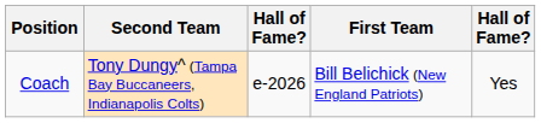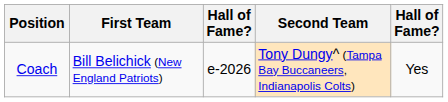columns swapped: First Team <-> Second Team
